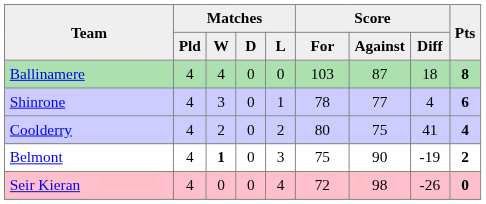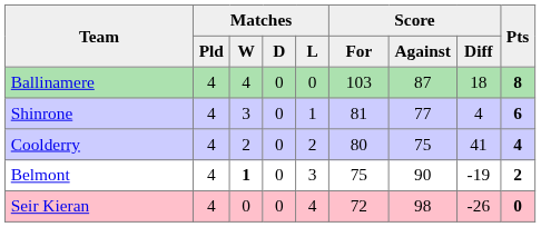Shinrone | Score / For: 78 -> 81
